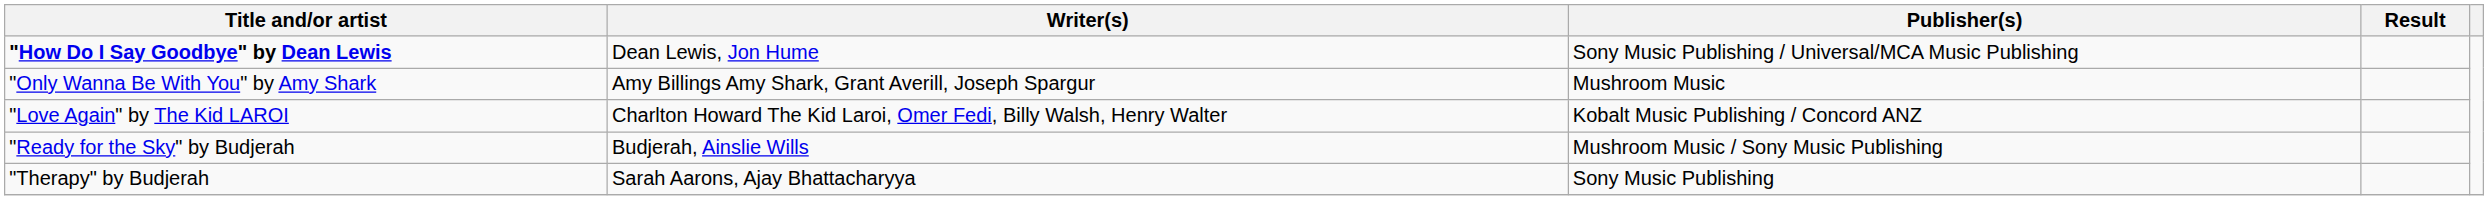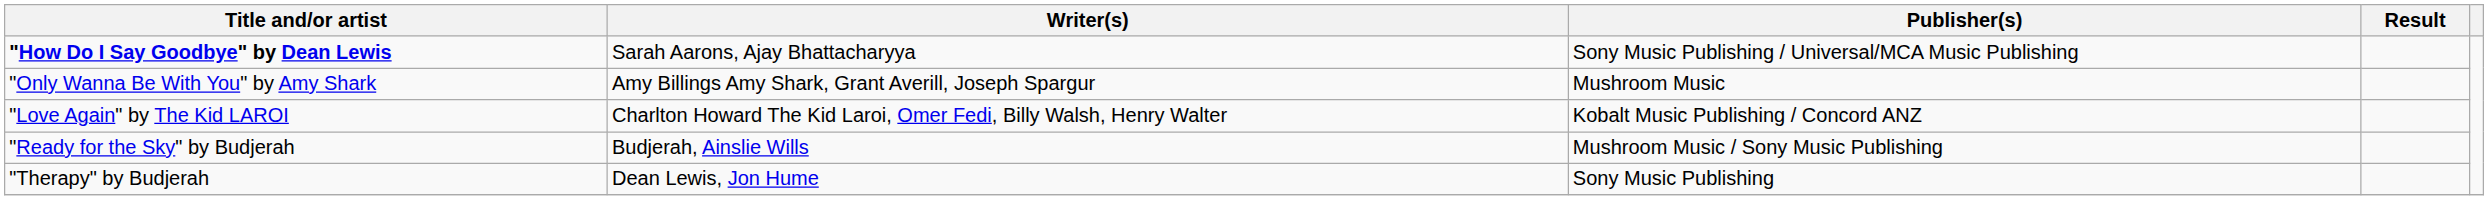"How Do I Say Goodbye" by Dean Lewis | Writer(s): Dean Lewis, Jon Hume -> Sarah Aarons, Ajay Bhattacharyya
"Therapy" by Budjerah | Writer(s): Sarah Aarons, Ajay Bhattacharyya -> Dean Lewis, Jon Hume
